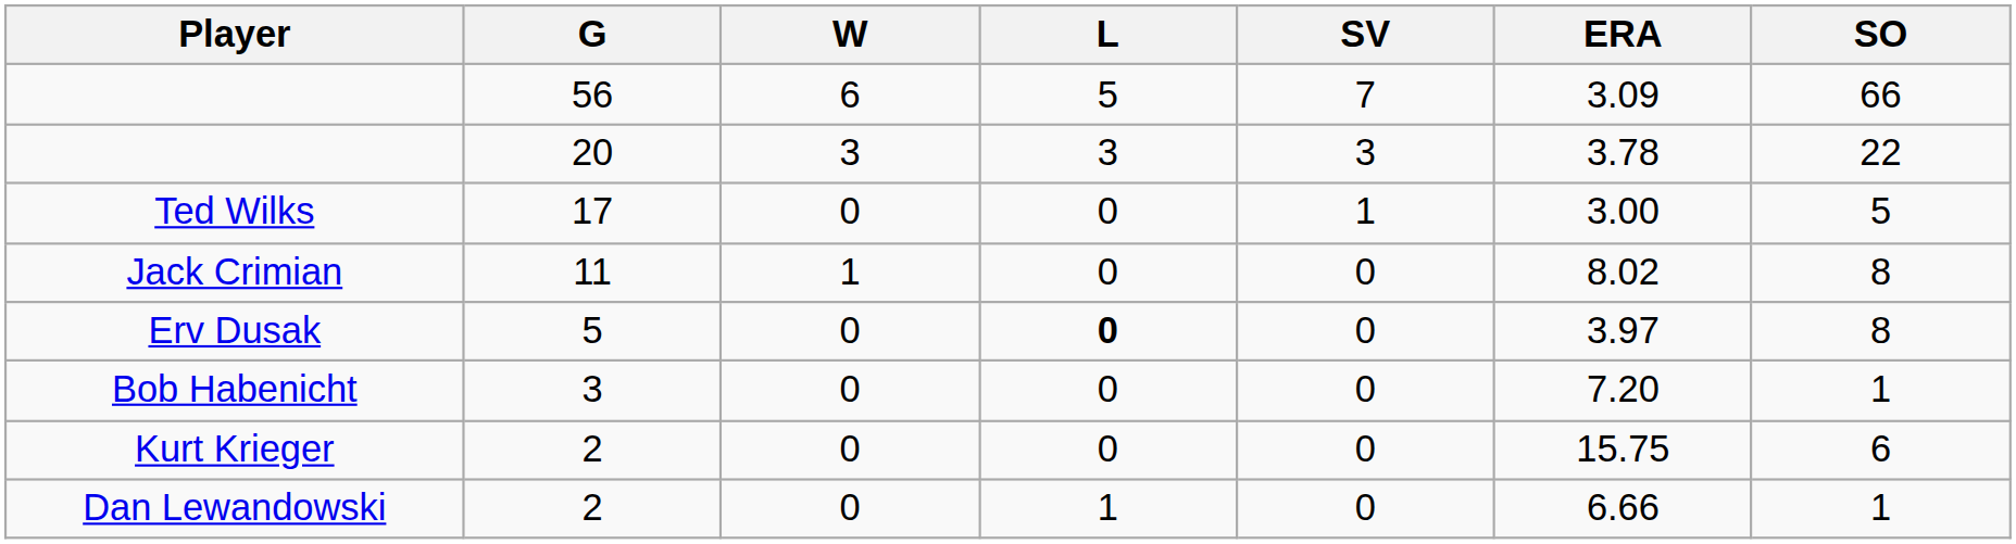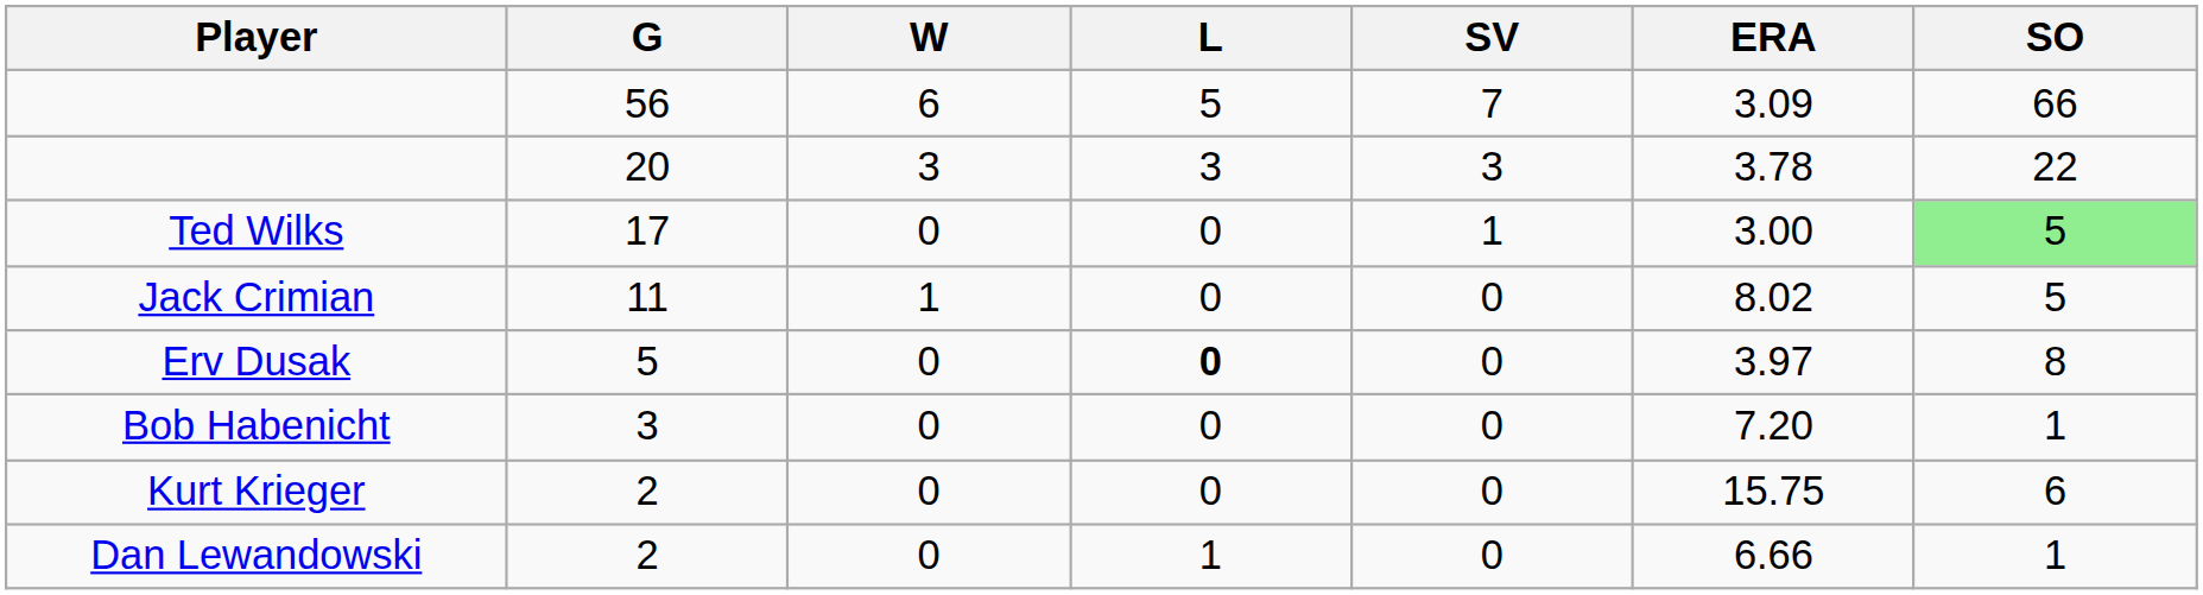Ted Wilks | SO: no background -> lightgreen background
Jack Crimian | SO: 8 -> 5
